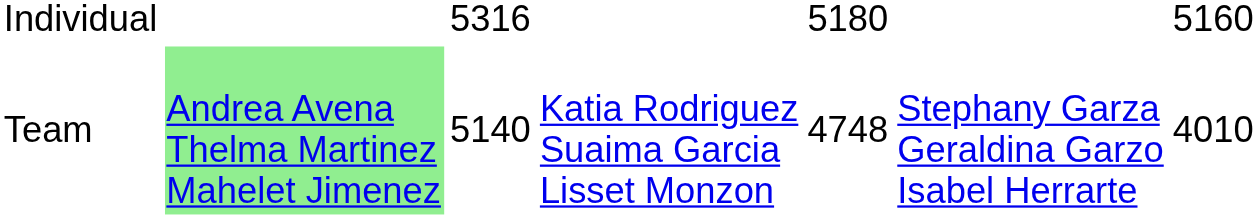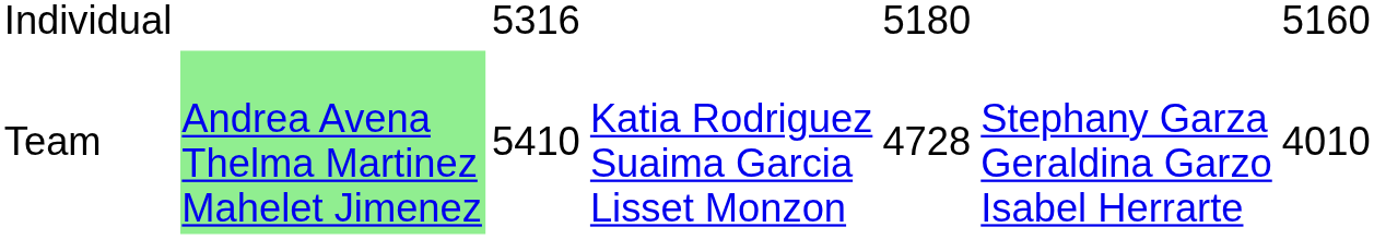Team | column 3: 5140 -> 5410
Team | column 5: 4748 -> 4728
